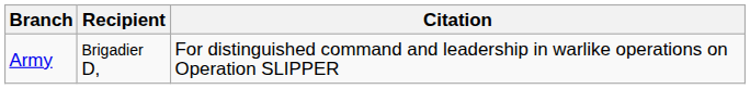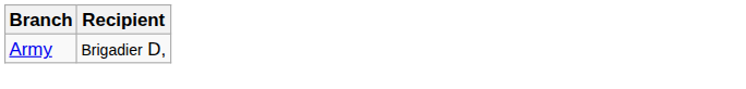- column: Citation | For distinguished command and leadership in warlike operations on Operation SLIPPER
